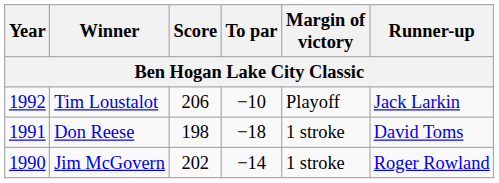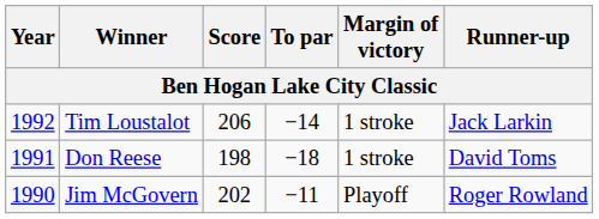Tim Loustalot | To par: −10 -> −14
Tim Loustalot | Margin of victory: Playoff -> 1 stroke
Jim McGovern | To par: −14 -> −11
Jim McGovern | Margin of victory: 1 stroke -> Playoff
